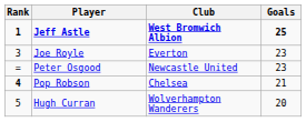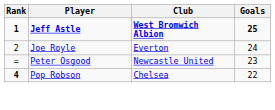Joe Royle | Rank: 3 -> 2
Joe Royle | Goals: 23 -> 24
Pop Robson | Goals: 21 -> 22
- row: 5 | Hugh Curran | Wolverhampton Wanderers | 20
